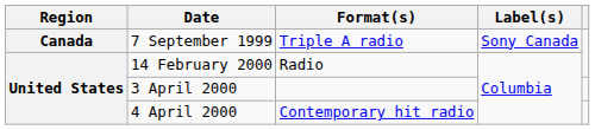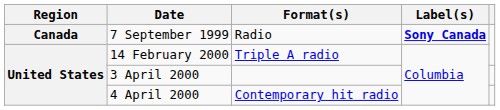7 September 1999 | Format(s): Triple A radio -> Radio
7 September 1999 | Label(s): normal -> bold
14 February 2000 | Format(s): Radio -> Triple A radio
